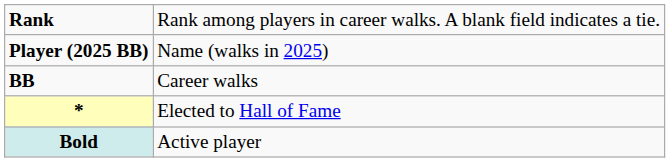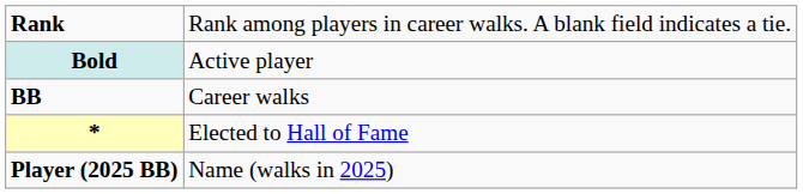rows swapped: Player (2025 BB) <-> Bold
